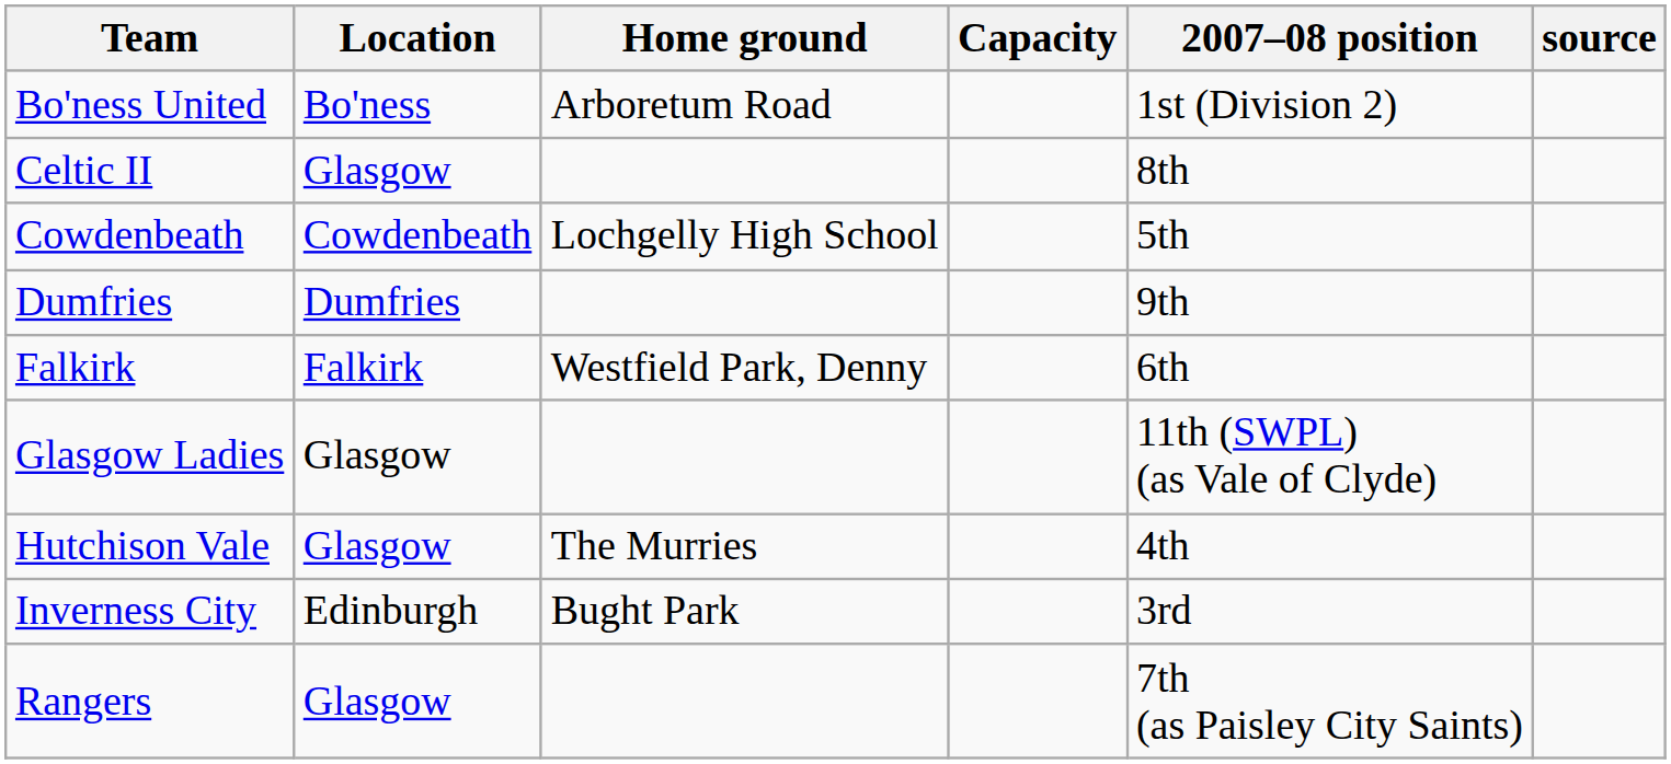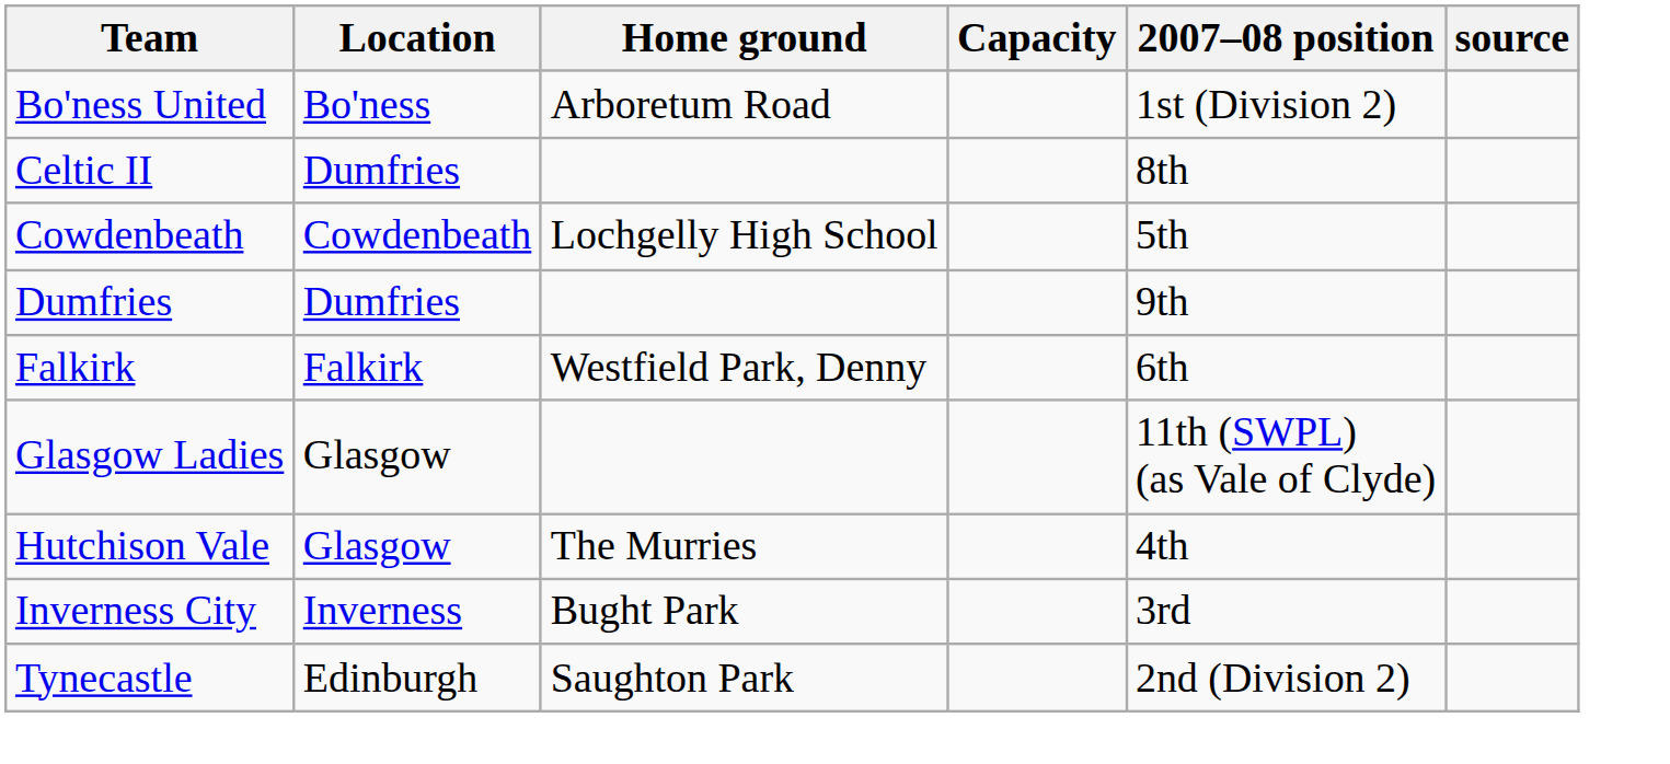Celtic II | Location: Glasgow -> Dumfries
Inverness City | Location: Edinburgh -> Inverness
- row: Rangers | Glasgow | 7th (as Paisley City Saints)
+ row: Tynecastle | Edinburgh | Saughton Park | 2nd (Division 2)
